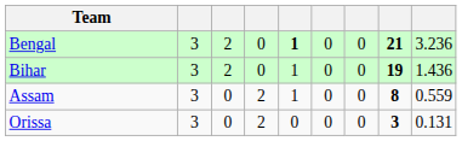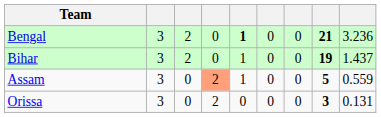Bihar | column 9: 1.436 -> 1.437
Assam | column 4: no background -> lightsalmon background
Assam | column 8: 8 -> 5
